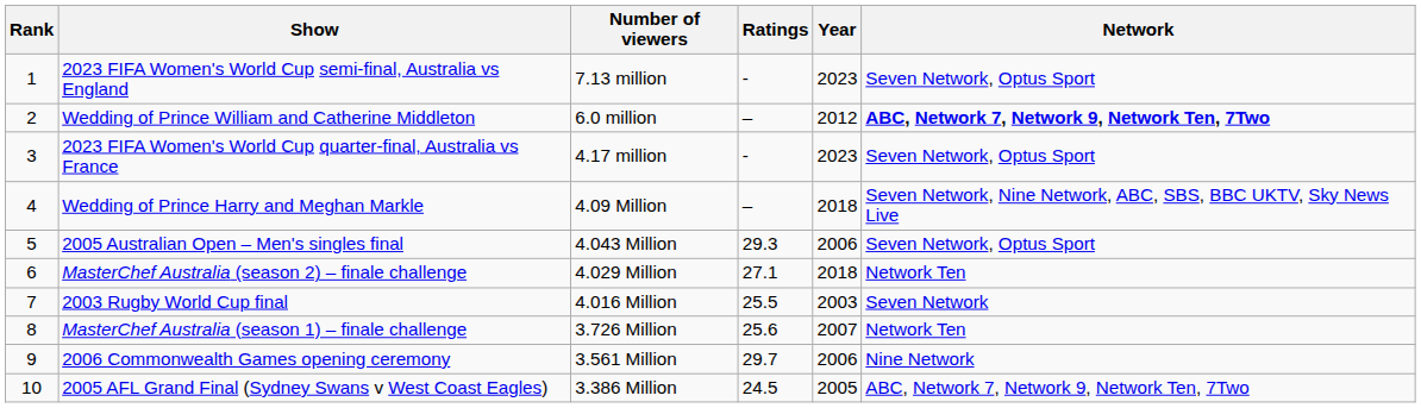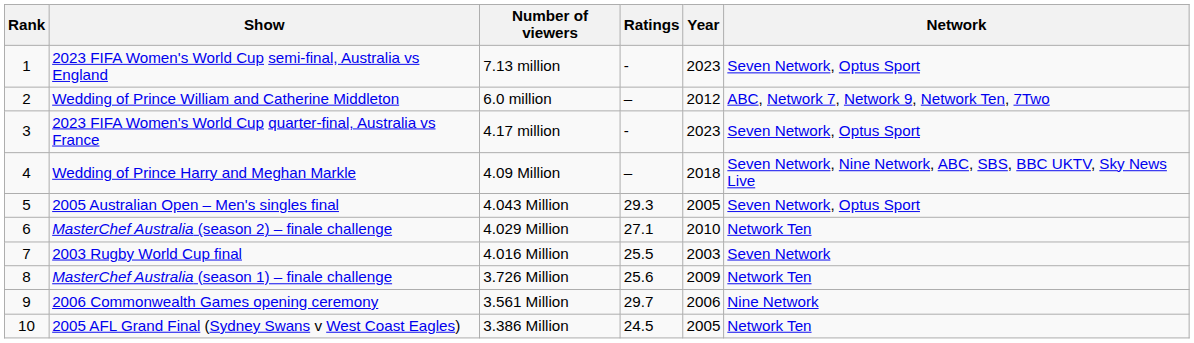Wedding of Prince William and Catherine Middleton | Network: bold -> normal
2005 Australian Open – Men's singles final | Year: 2006 -> 2005
MasterChef Australia (season 2) – finale challenge | Year: 2018 -> 2010
MasterChef Australia (season 1) – finale challenge | Year: 2007 -> 2009
2005 AFL Grand Final (Sydney Swans v West Coast Eagles) | Network: ABC, Network 7, Network 9, Network Ten, 7Two -> Network Ten
